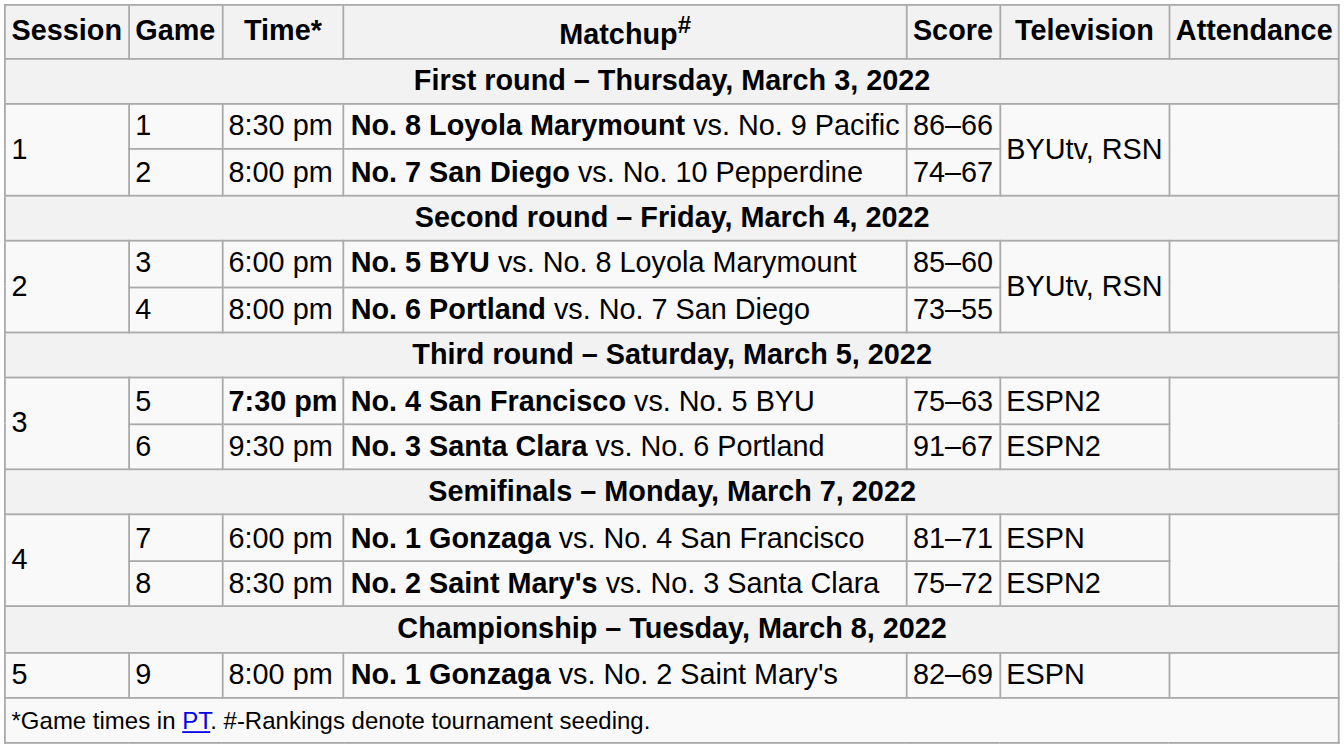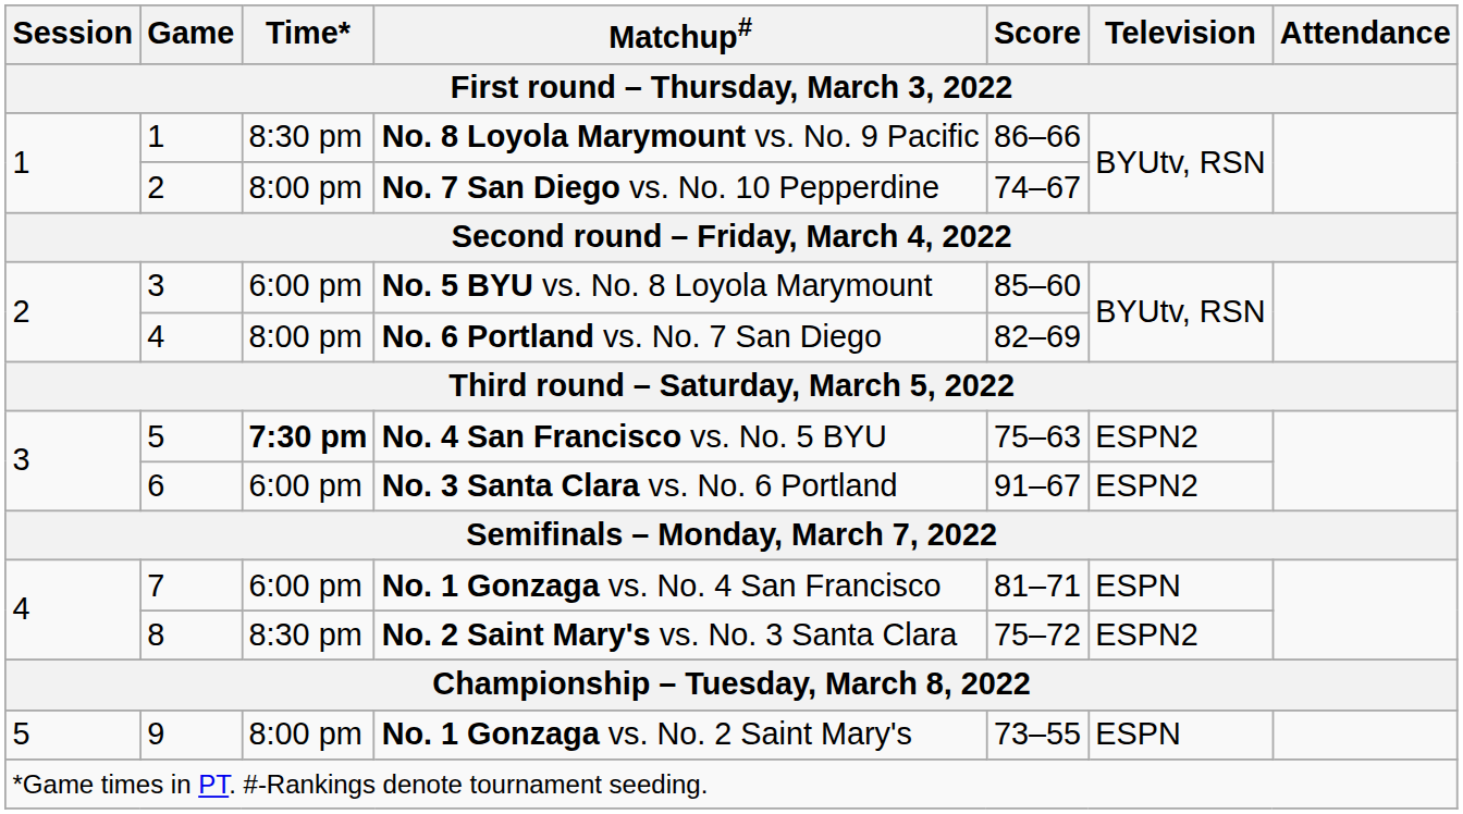No. 6 Portland vs. No. 7 San Diego | Score: 73–55 -> 82–69
No. 3 Santa Clara vs. No. 6 Portland | Time*: 9:30 pm -> 6:00 pm
No. 1 Gonzaga vs. No. 2 Saint Mary's | Score: 82–69 -> 73–55
